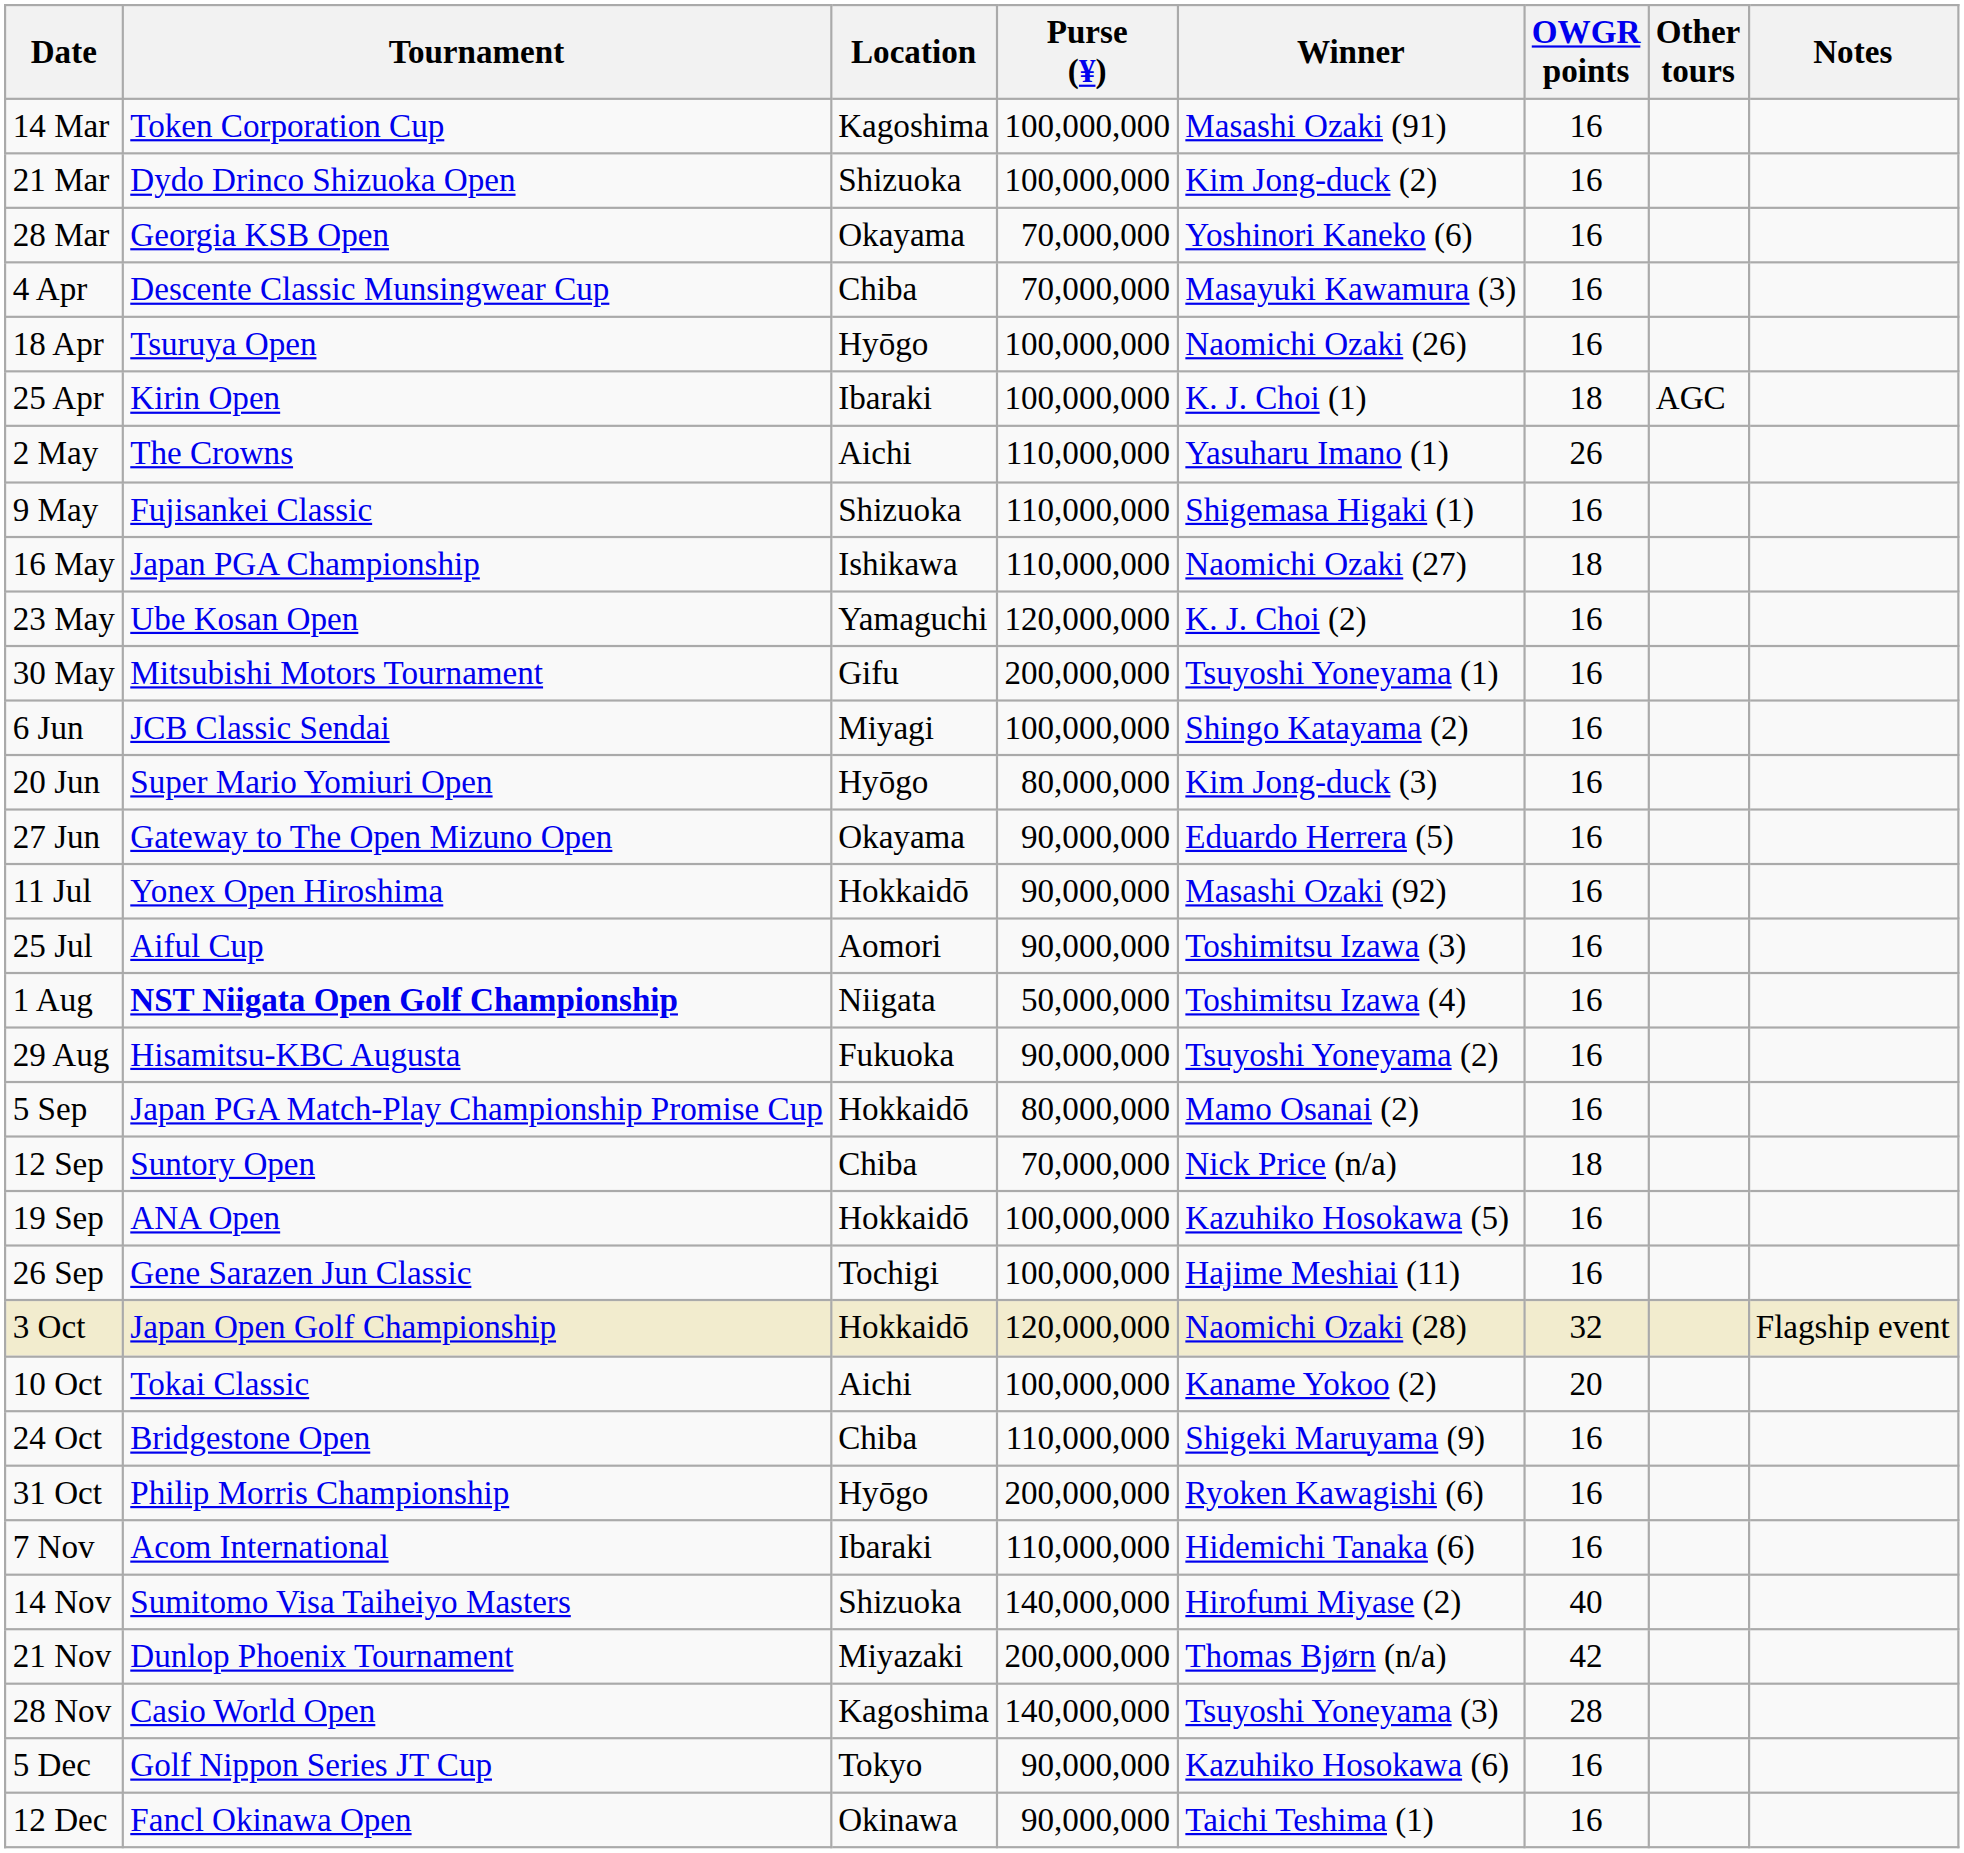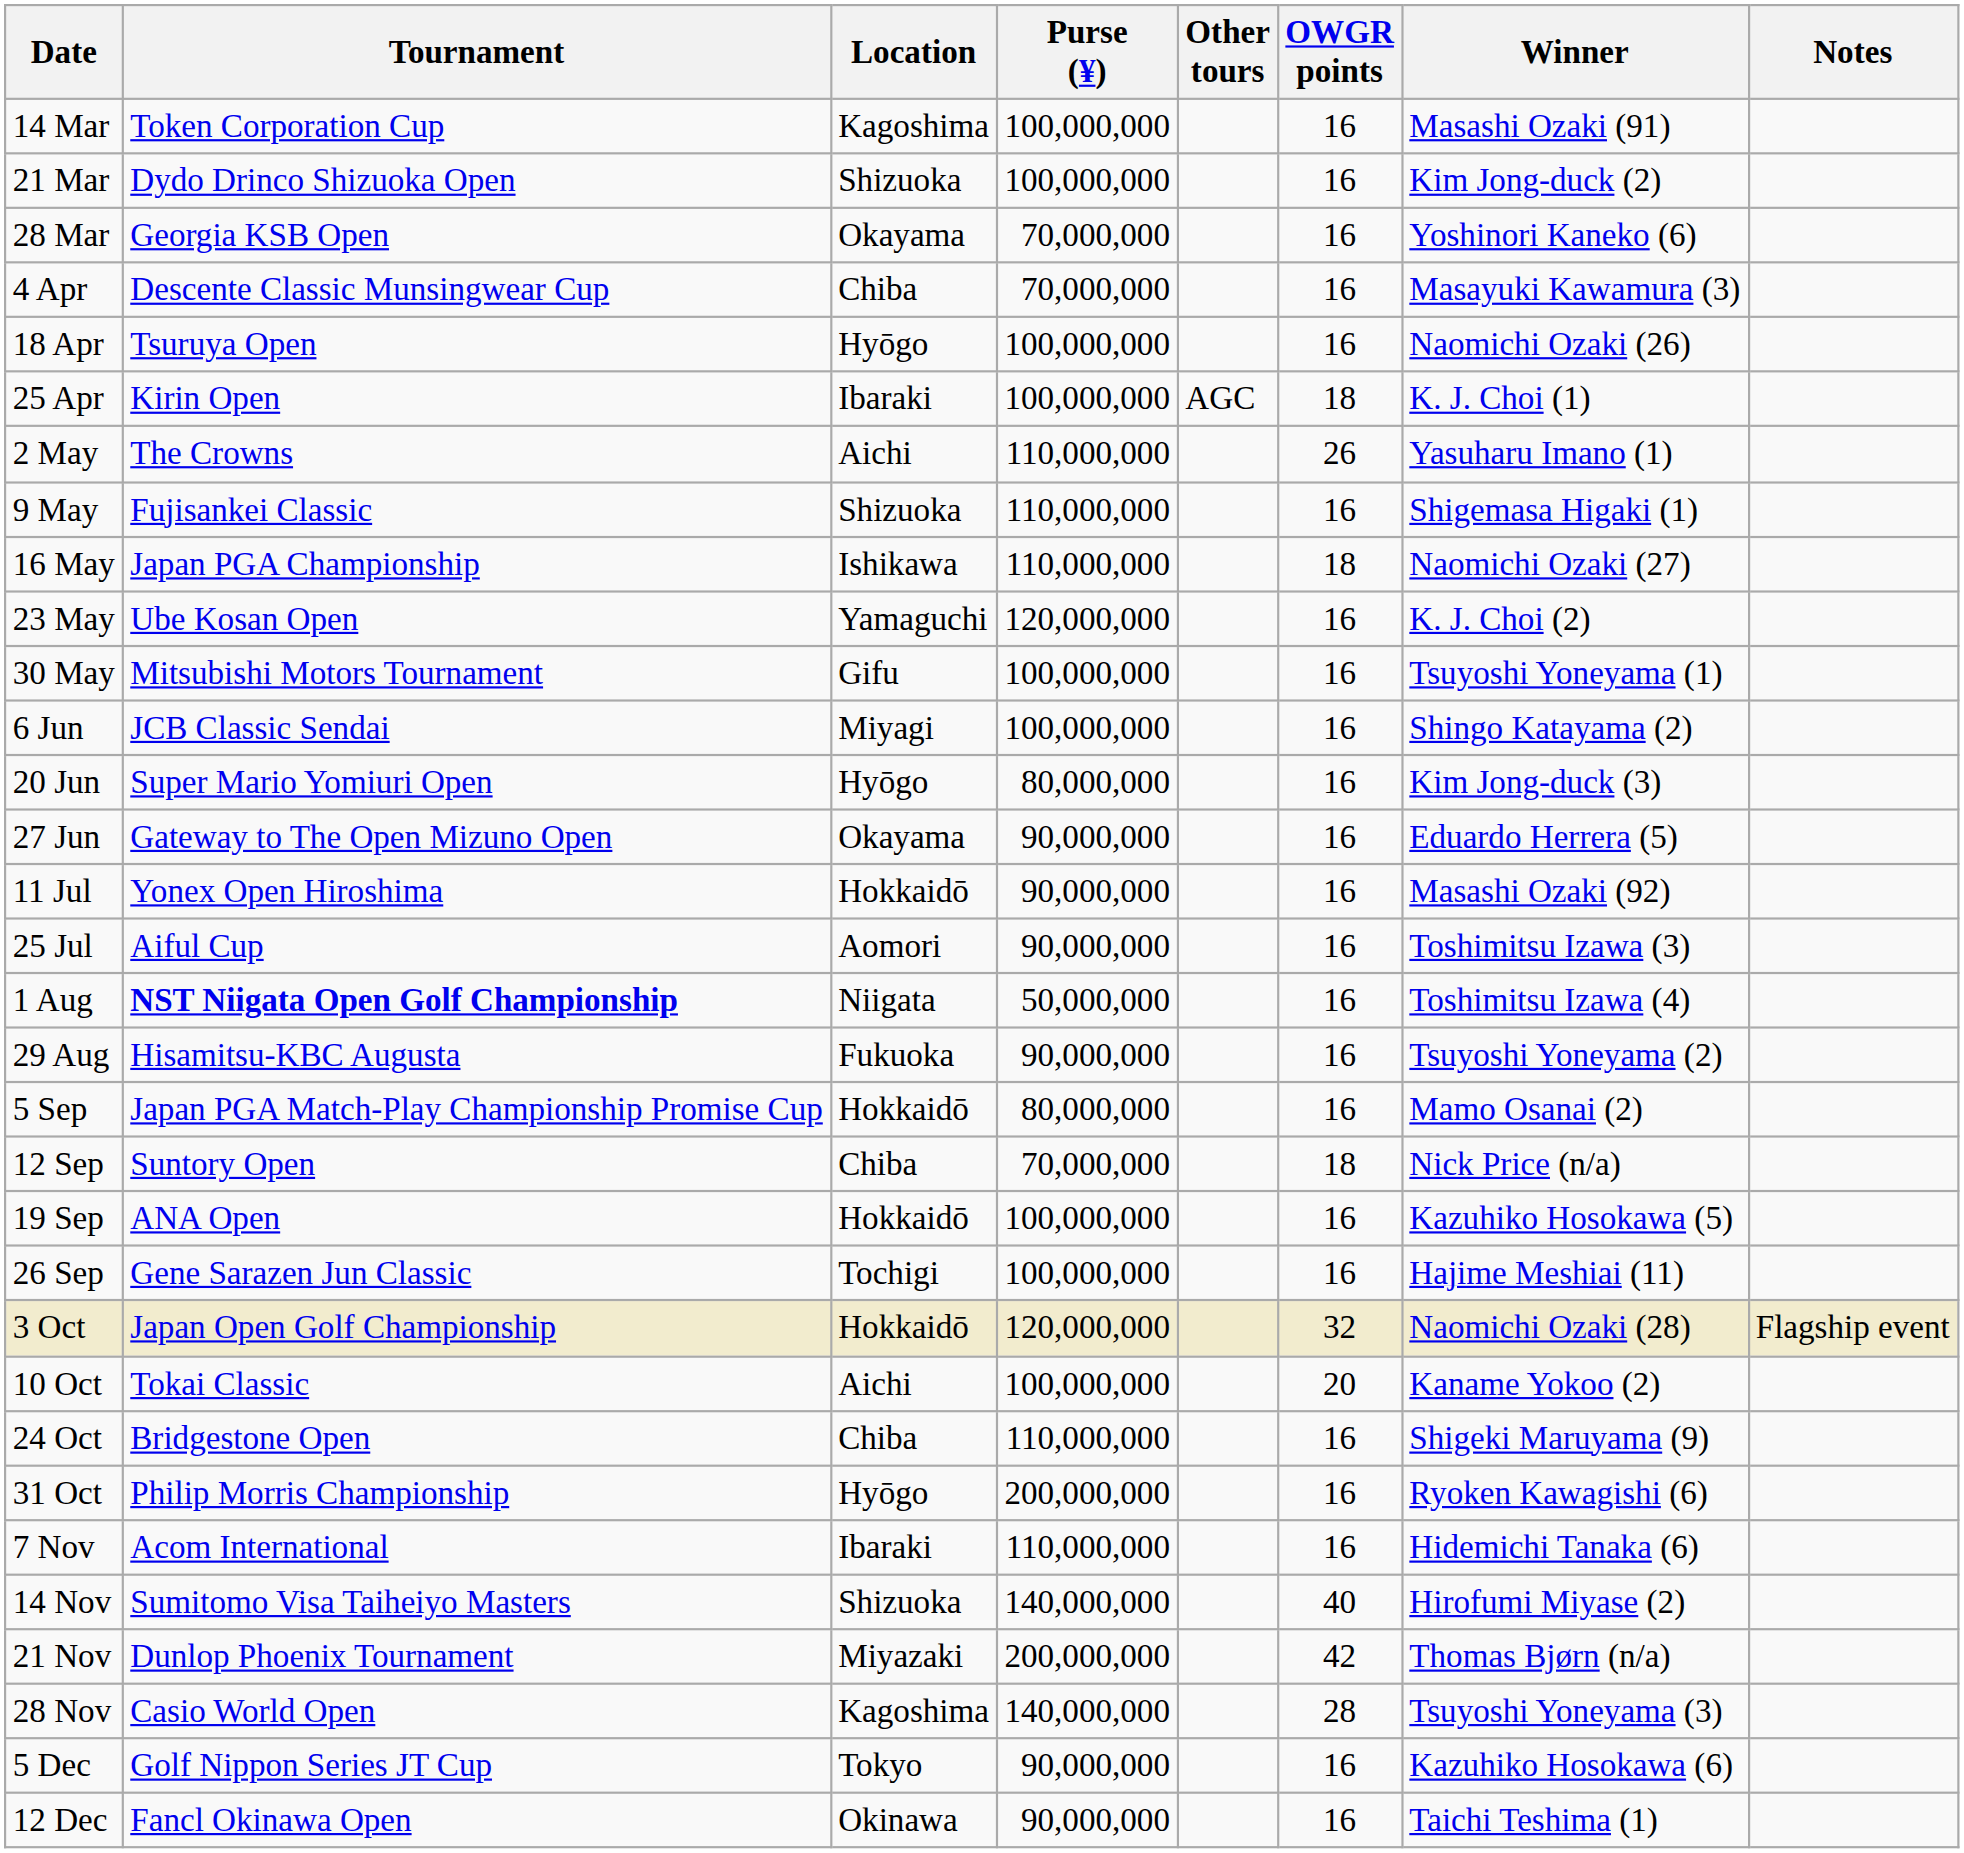columns swapped: Winner <-> Other tours
30 May | Purse (¥): 200,000,000 -> 100,000,000
